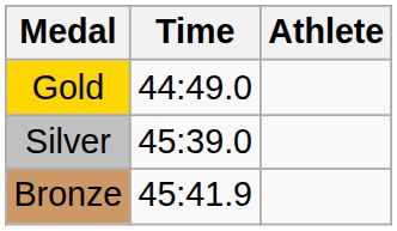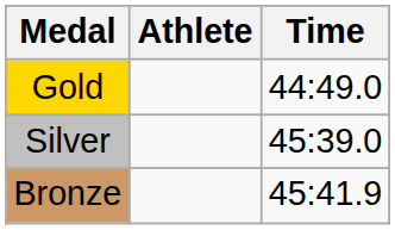columns swapped: Athlete <-> Time
